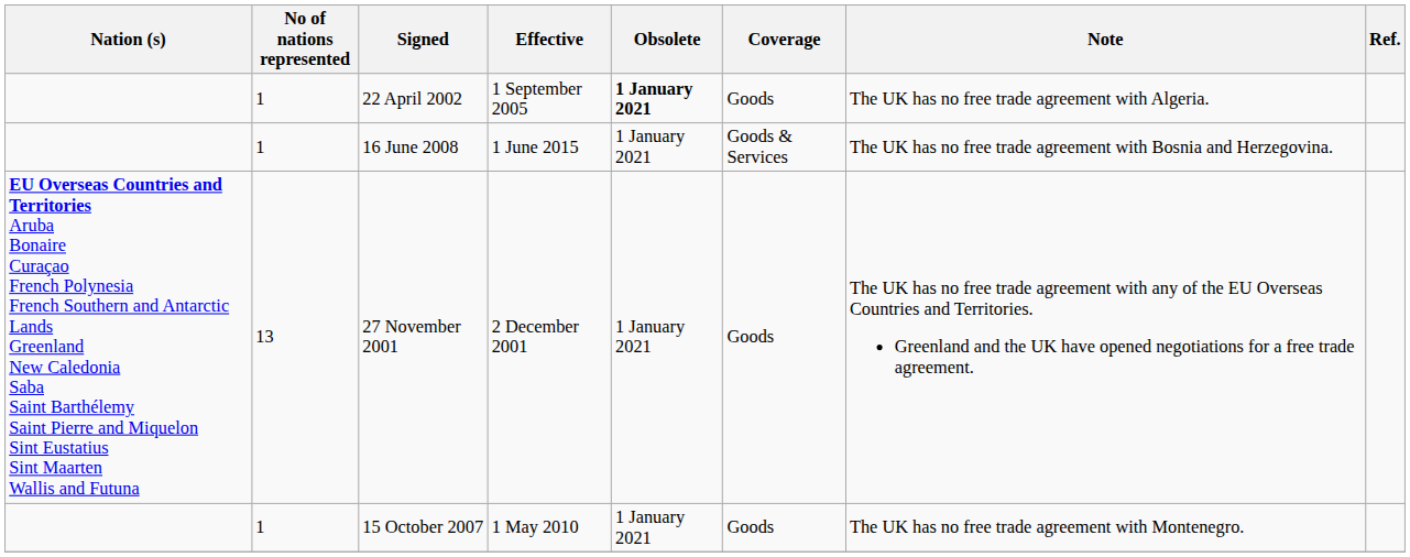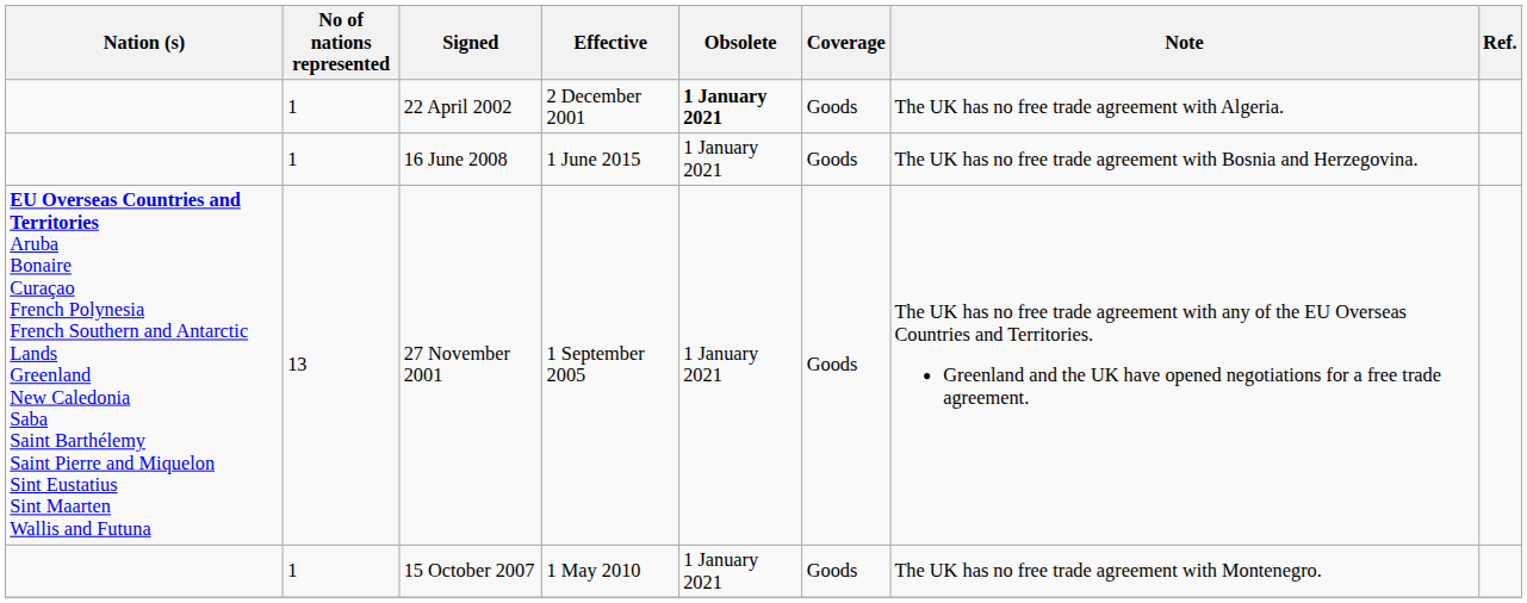22 April 2002 | Effective: 1 September 2005 -> 2 December 2001
16 June 2008 | Coverage: Goods & Services -> Goods
27 November 2001 | Effective: 2 December 2001 -> 1 September 2005
